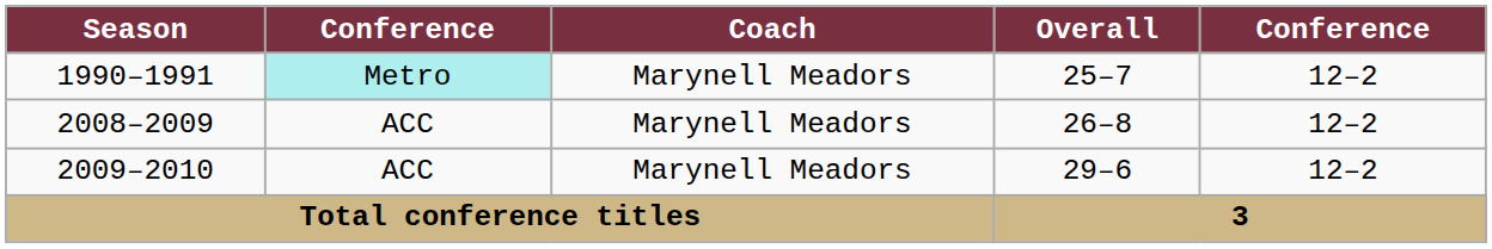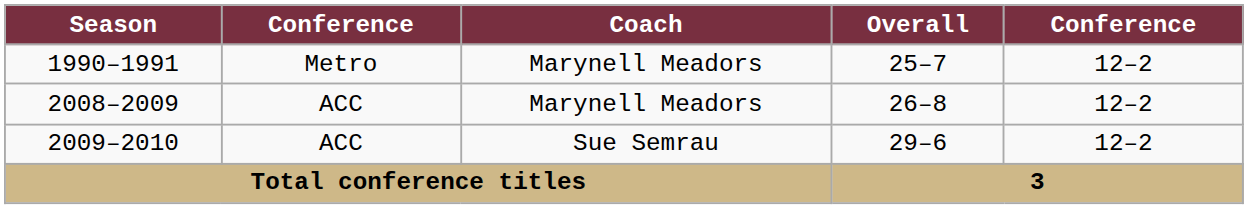1990–1991 | column 2: paleturquoise background -> no background
2009–2010 | Coach: Marynell Meadors -> Sue Semrau
